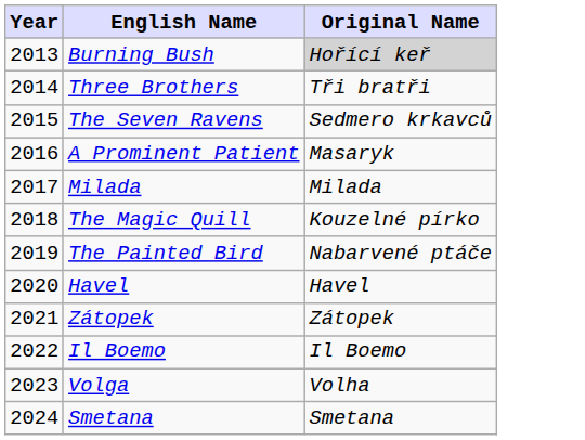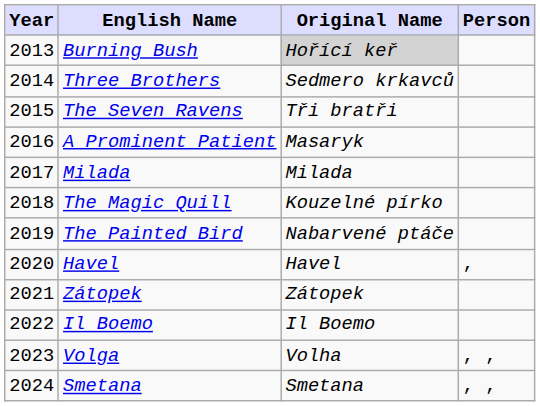+ column: Person | , | , , | , ,
Three Brothers | Original Name: Tři bratři -> Sedmero krkavců
The Seven Ravens | Original Name: Sedmero krkavců -> Tři bratři
